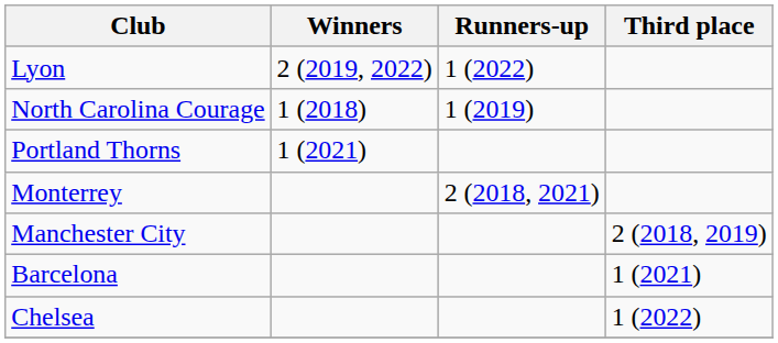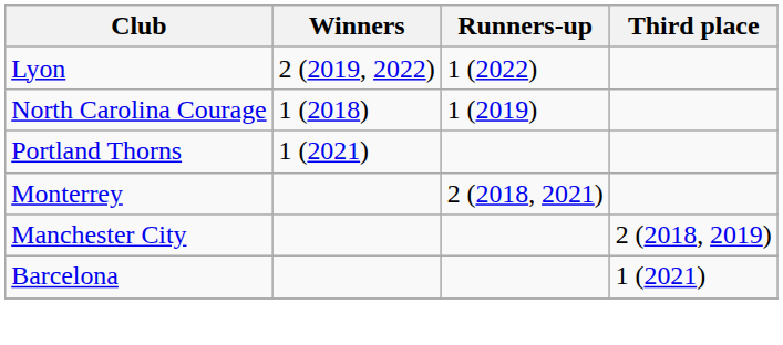- row: Chelsea | 1 (2022)
